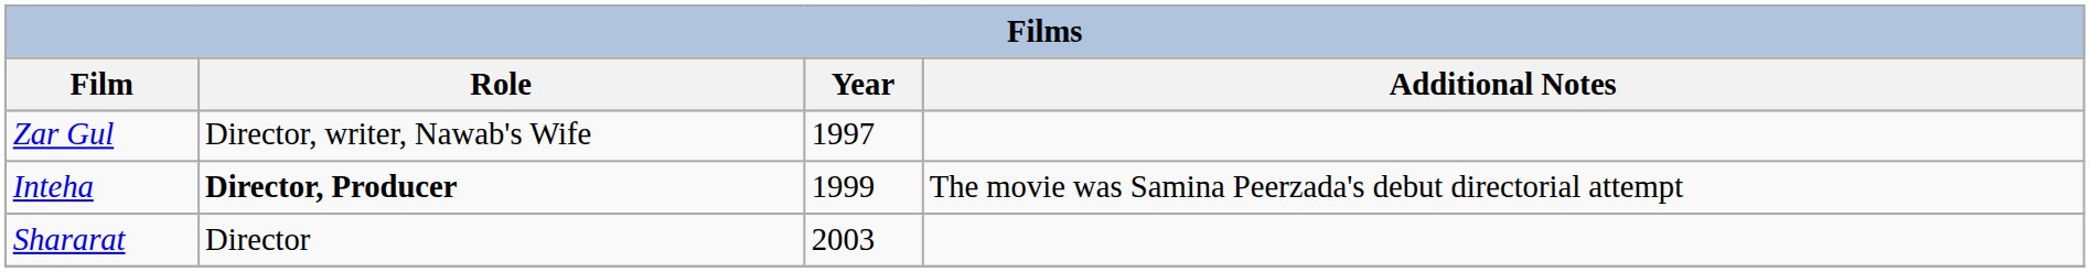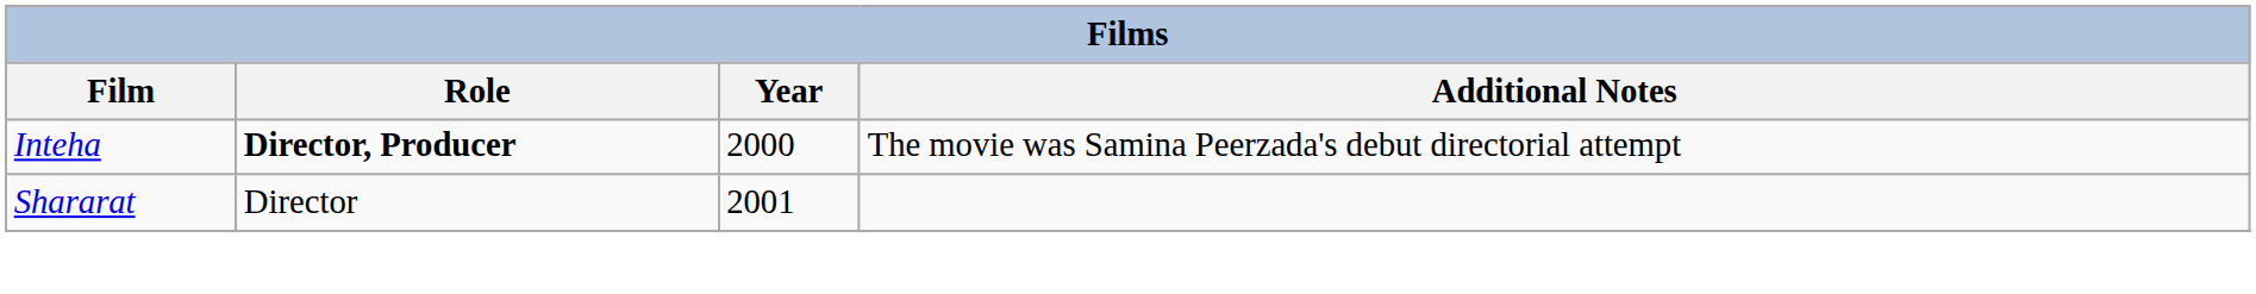- row: Zar Gul | Director, writer, Nawab's Wife | 1997
Inteha | Year: 1999 -> 2000
Shararat | Year: 2003 -> 2001
